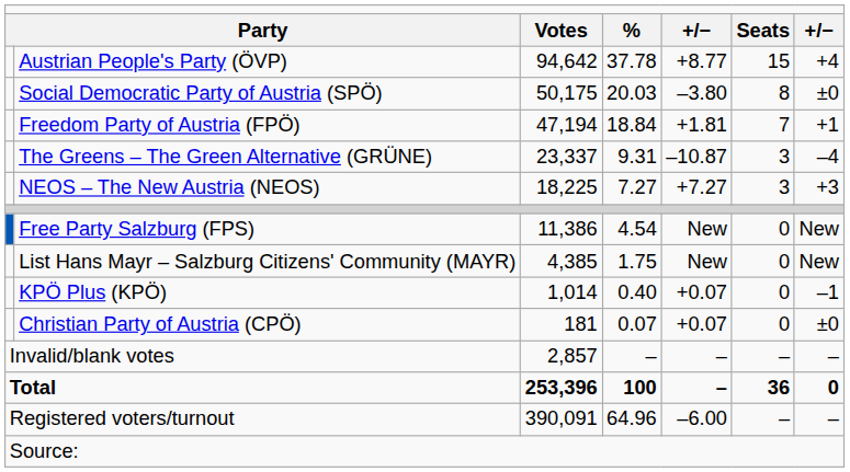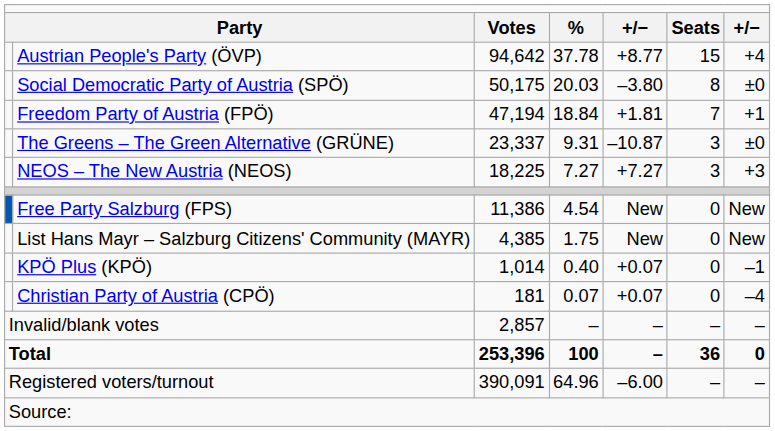The Greens – The Green Alternative (GRÜNE) | column 7: –4 -> ±0
Christian Party of Austria (CPÖ) | column 7: ±0 -> –4
